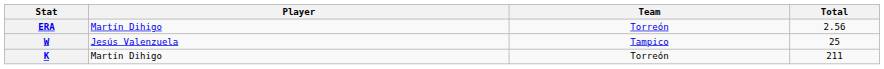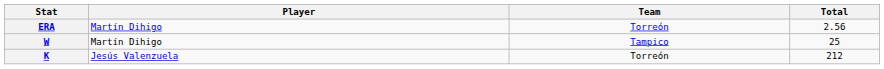W | Player: Jesús Valenzuela -> Martín Dihigo
K | Player: Martín Dihigo -> Jesús Valenzuela
K | Total: 211 -> 212
